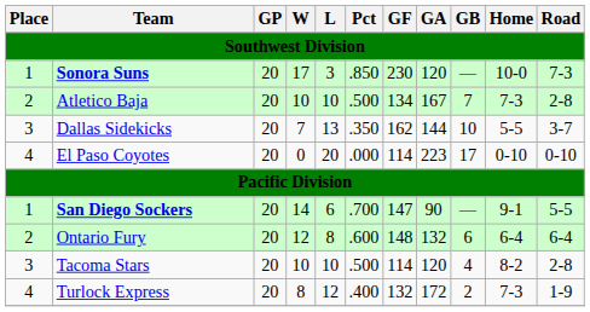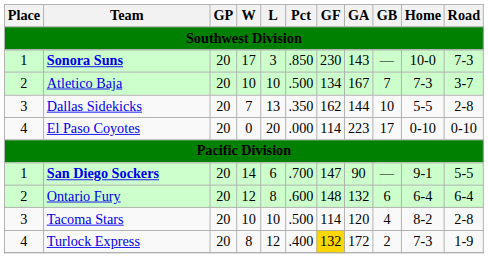Sonora Suns | GA: 120 -> 143
Atletico Baja | Road: 2-8 -> 3-7
Dallas Sidekicks | Road: 3-7 -> 2-8
Turlock Express | GF: no background -> gold background
